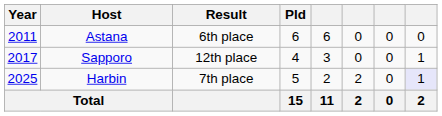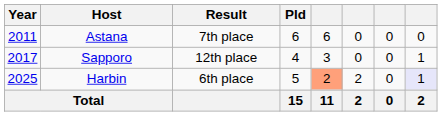Astana | Result: 6th place -> 7th place
Harbin | Result: 7th place -> 6th place
Harbin | column 5: no background -> lightsalmon background
